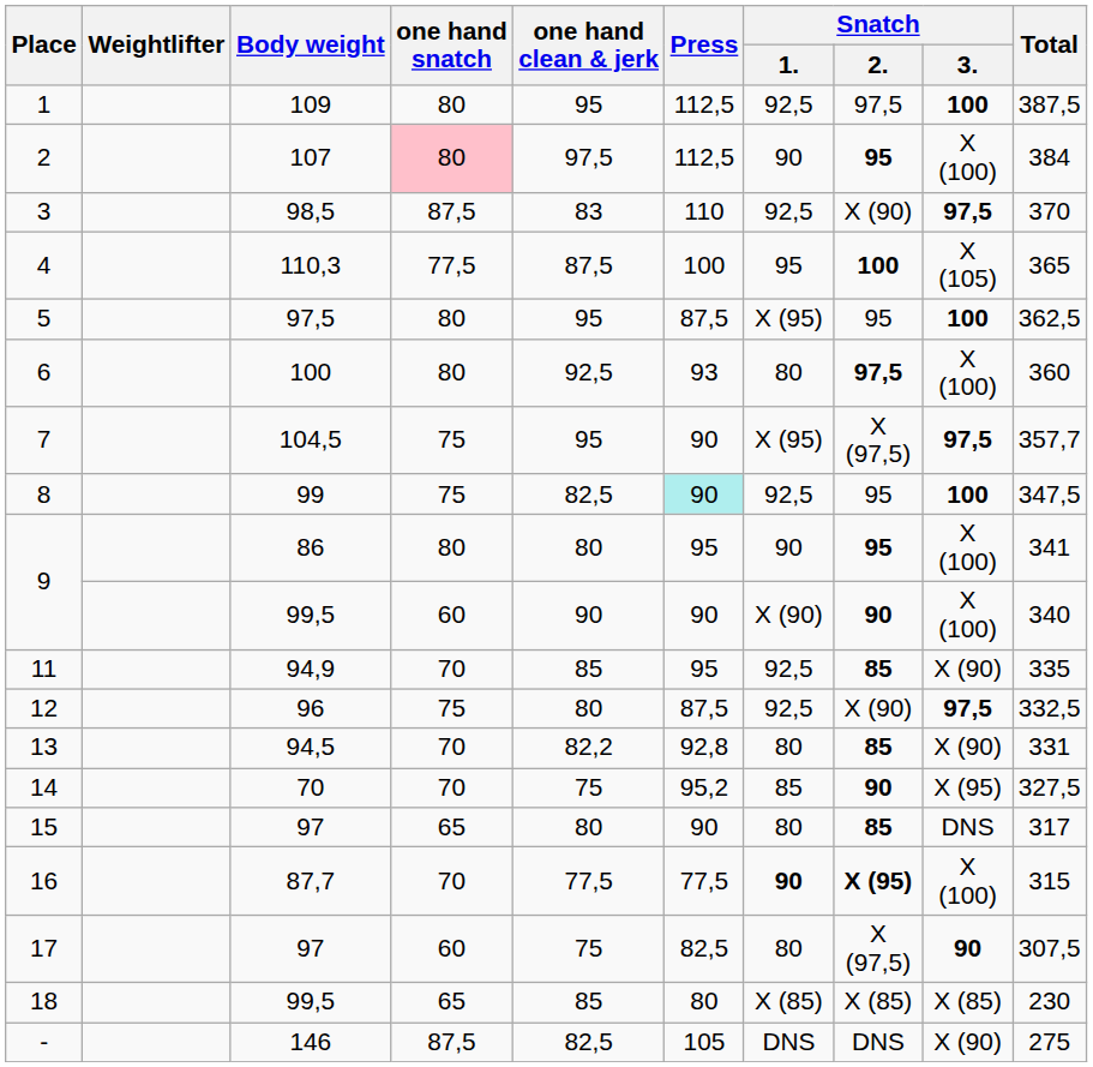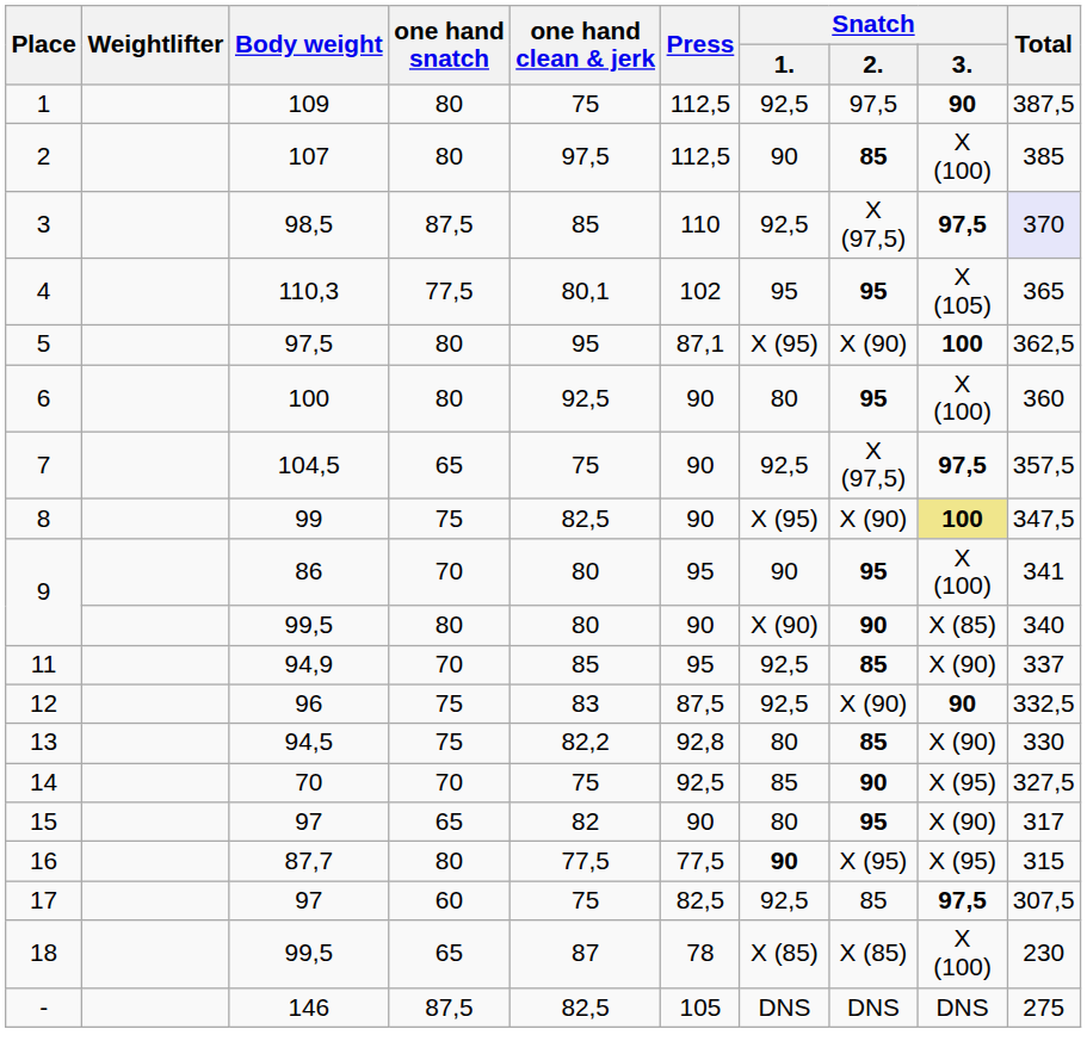1 | one hand clean & jerk: 95 -> 75
1 | Snatch / 3.: 100 -> 90
2 | one hand snatch: pink background -> no background
2 | Snatch / 2.: 95 -> 85
2 | Total: 384 -> 385
3 | one hand clean & jerk: 83 -> 85
3 | Snatch / 2.: X (90) -> X (97,5)
3 | Total: no background -> lavender background
4 | one hand clean & jerk: 87,5 -> 80,1
4 | Press: 100 -> 102
4 | Snatch / 2.: 100 -> 95
5 | Press: 87,5 -> 87,1
5 | Snatch / 2.: 95 -> X (90)
6 | Press: 93 -> 90
6 | Snatch / 2.: 97,5 -> 95
7 | one hand snatch: 75 -> 65
7 | one hand clean & jerk: 95 -> 75
7 | Snatch / 1.: X (95) -> 92,5
7 | Total: 357,7 -> 357,5
8 | Press: paleturquoise background -> no background
8 | Snatch / 1.: 92,5 -> X (95)
8 | Snatch / 2.: 95 -> X (90)
8 | Snatch / 3.: no background -> khaki background
9 / 86 | one hand snatch: 80 -> 70
9 / 99,5 | one hand snatch: 60 -> 80
9 / 99,5 | one hand clean & jerk: 90 -> 80
9 / 99,5 | Snatch / 3.: X (100) -> X (85)
11 | Total: 335 -> 337
12 | one hand clean & jerk: 80 -> 83
12 | Snatch / 3.: 97,5 -> 90
13 | one hand snatch: 70 -> 75
13 | Total: 331 -> 330
14 | Press: 95,2 -> 92,5
15 | one hand clean & jerk: 80 -> 82
15 | Snatch / 2.: 85 -> 95
15 | Snatch / 3.: DNS -> X (90)
16 | one hand snatch: 70 -> 80
16 | Snatch / 2.: bold -> normal
16 | Snatch / 3.: X (100) -> X (95)
17 | Snatch / 1.: 80 -> 92,5
17 | Snatch / 2.: X (97,5) -> 85
17 | Snatch / 3.: 90 -> 97,5
18 | one hand clean & jerk: 85 -> 87
18 | Press: 80 -> 78
18 | Snatch / 3.: X (85) -> X (100)
- | Snatch / 3.: X (90) -> DNS
